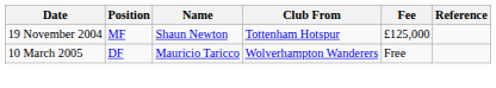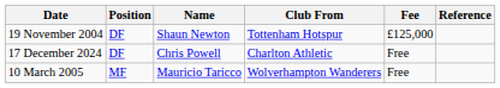19 November 2004 | Position: MF -> DF
+ row: 17 December 2024 | DF | Chris Powell | Charlton Athletic | Free
10 March 2005 | Position: DF -> MF
